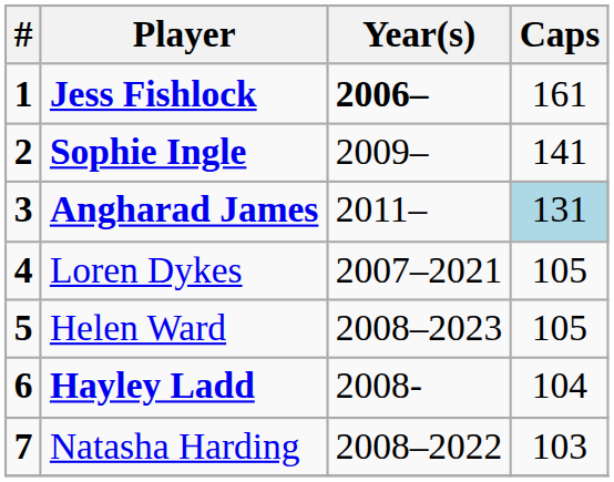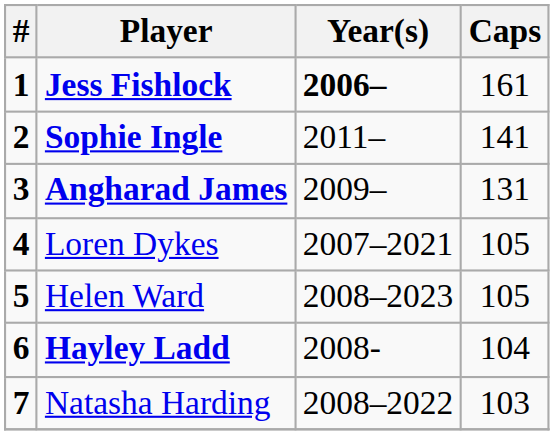Sophie Ingle | Year(s): 2009– -> 2011–
Angharad James | Year(s): 2011– -> 2009–
Angharad James | Caps: lightblue background -> no background
